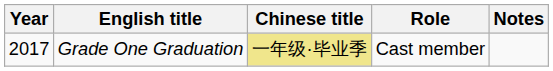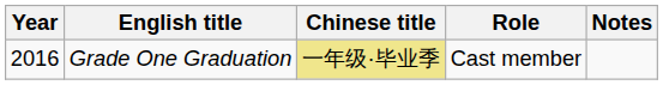Grade One Graduation | Year: 2017 -> 2016
